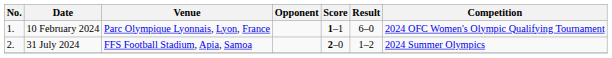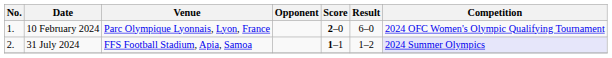10 February 2024 | Score: 1–1 -> 2–0
31 July 2024 | Score: 2–0 -> 1–1
31 July 2024 | Competition: no background -> lavender background
